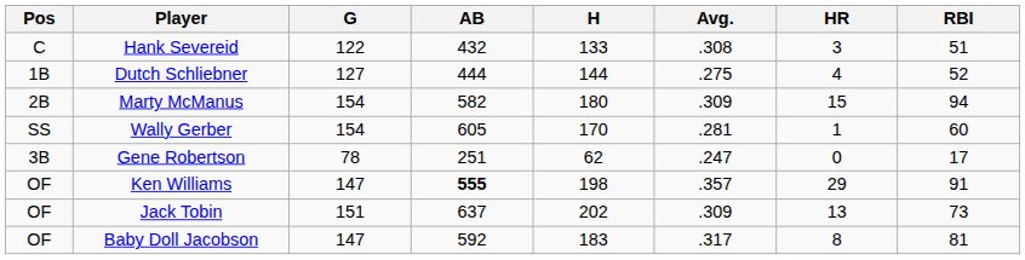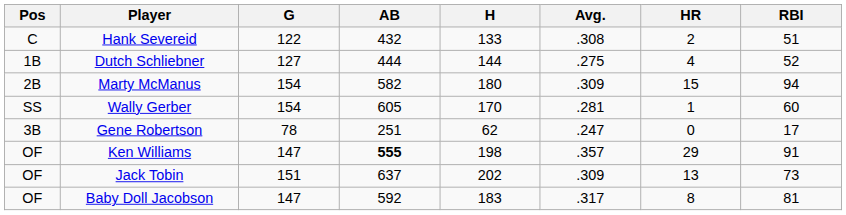Hank Severeid | HR: 3 -> 2
